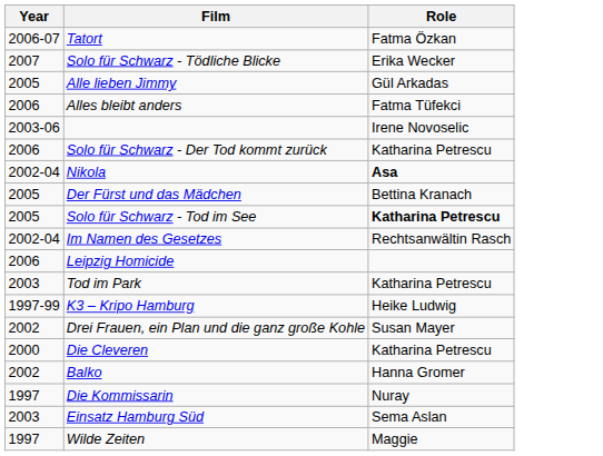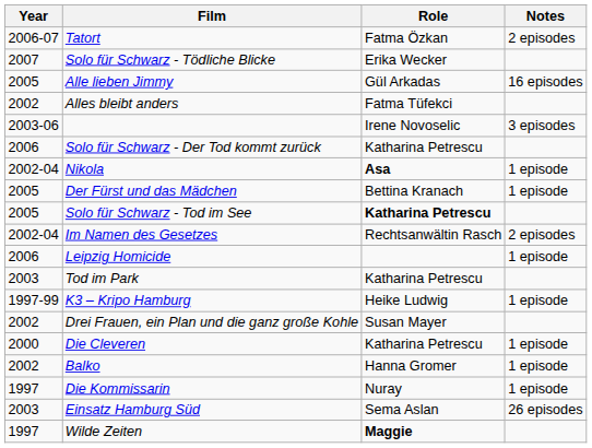+ column: Notes | 2 episodes | 16 episodes | 3 episodes | 1 episode | 1 episode | 2 episodes | 1 episode | 1 episode | 1 episode | 1 episode | 1 episode | 26 episodes
Alles bleibt anders | Year: 2006 -> 2002
Wilde Zeiten | Role: normal -> bold
